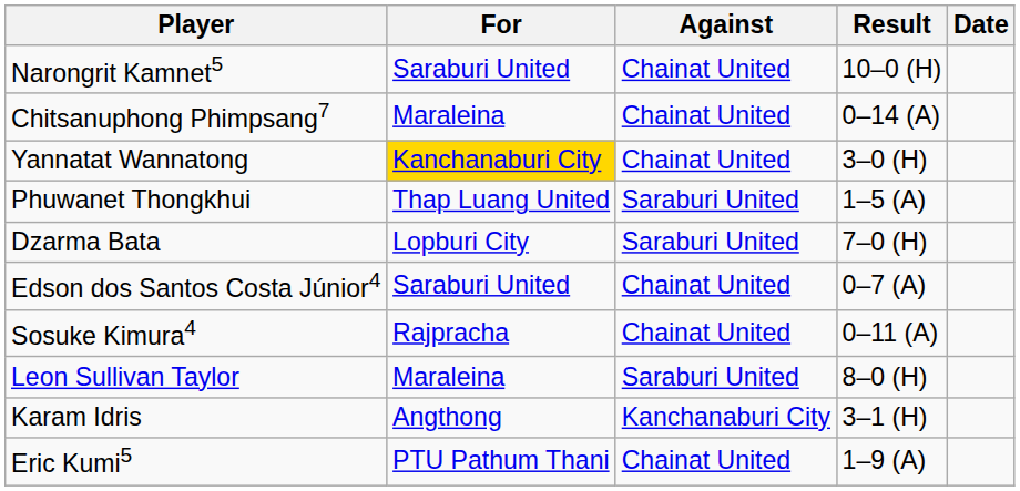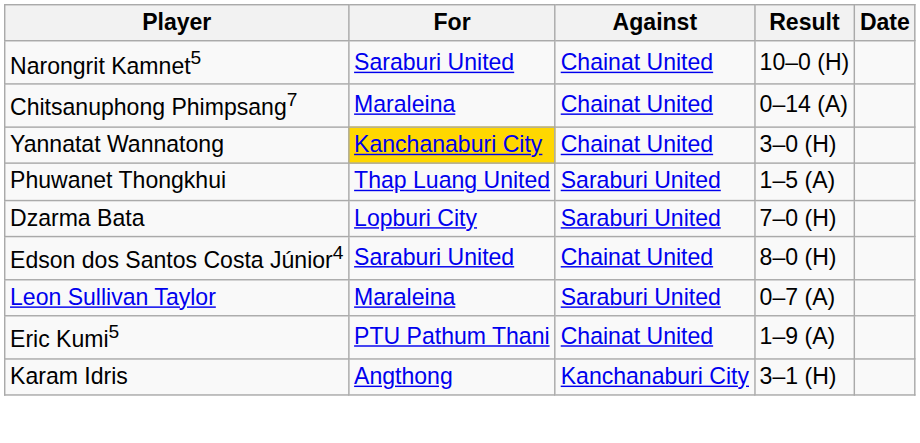Edson dos Santos Costa Júnior4 | Result: 0–7 (A) -> 8–0 (H)
- row: Sosuke Kimura4 | Rajpracha | Chainat United | 0–11 (A)
Leon Sullivan Taylor | Result: 8–0 (H) -> 0–7 (A)
rows swapped: Karam Idris <-> Eric Kumi5
